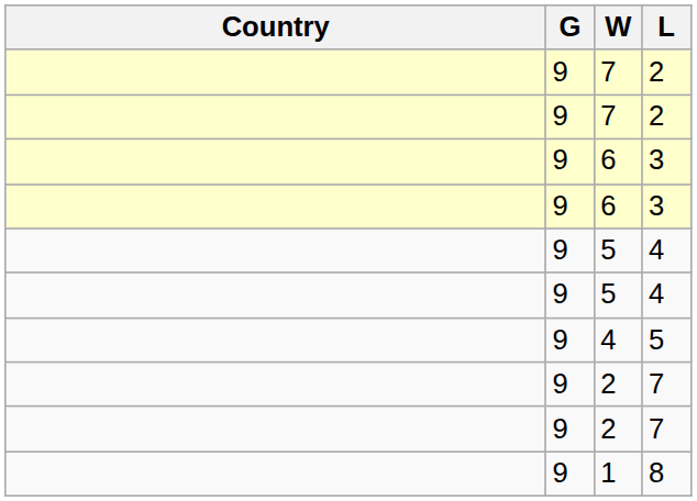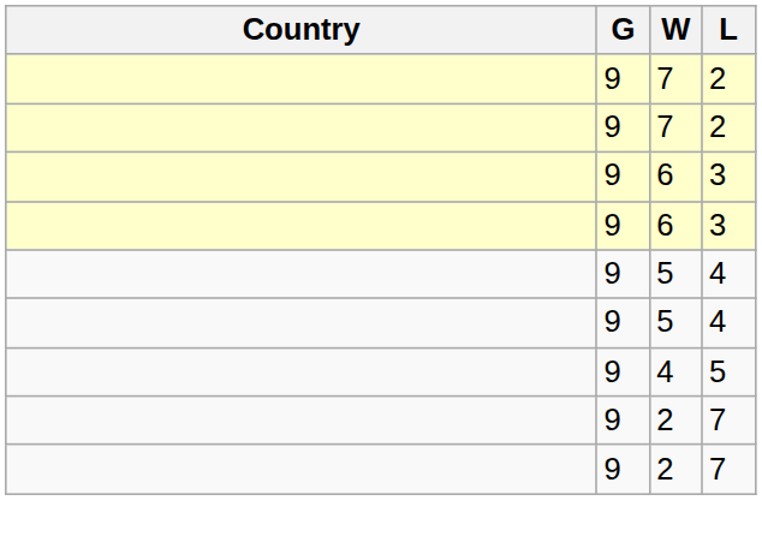- row: 9 | 1 | 8
